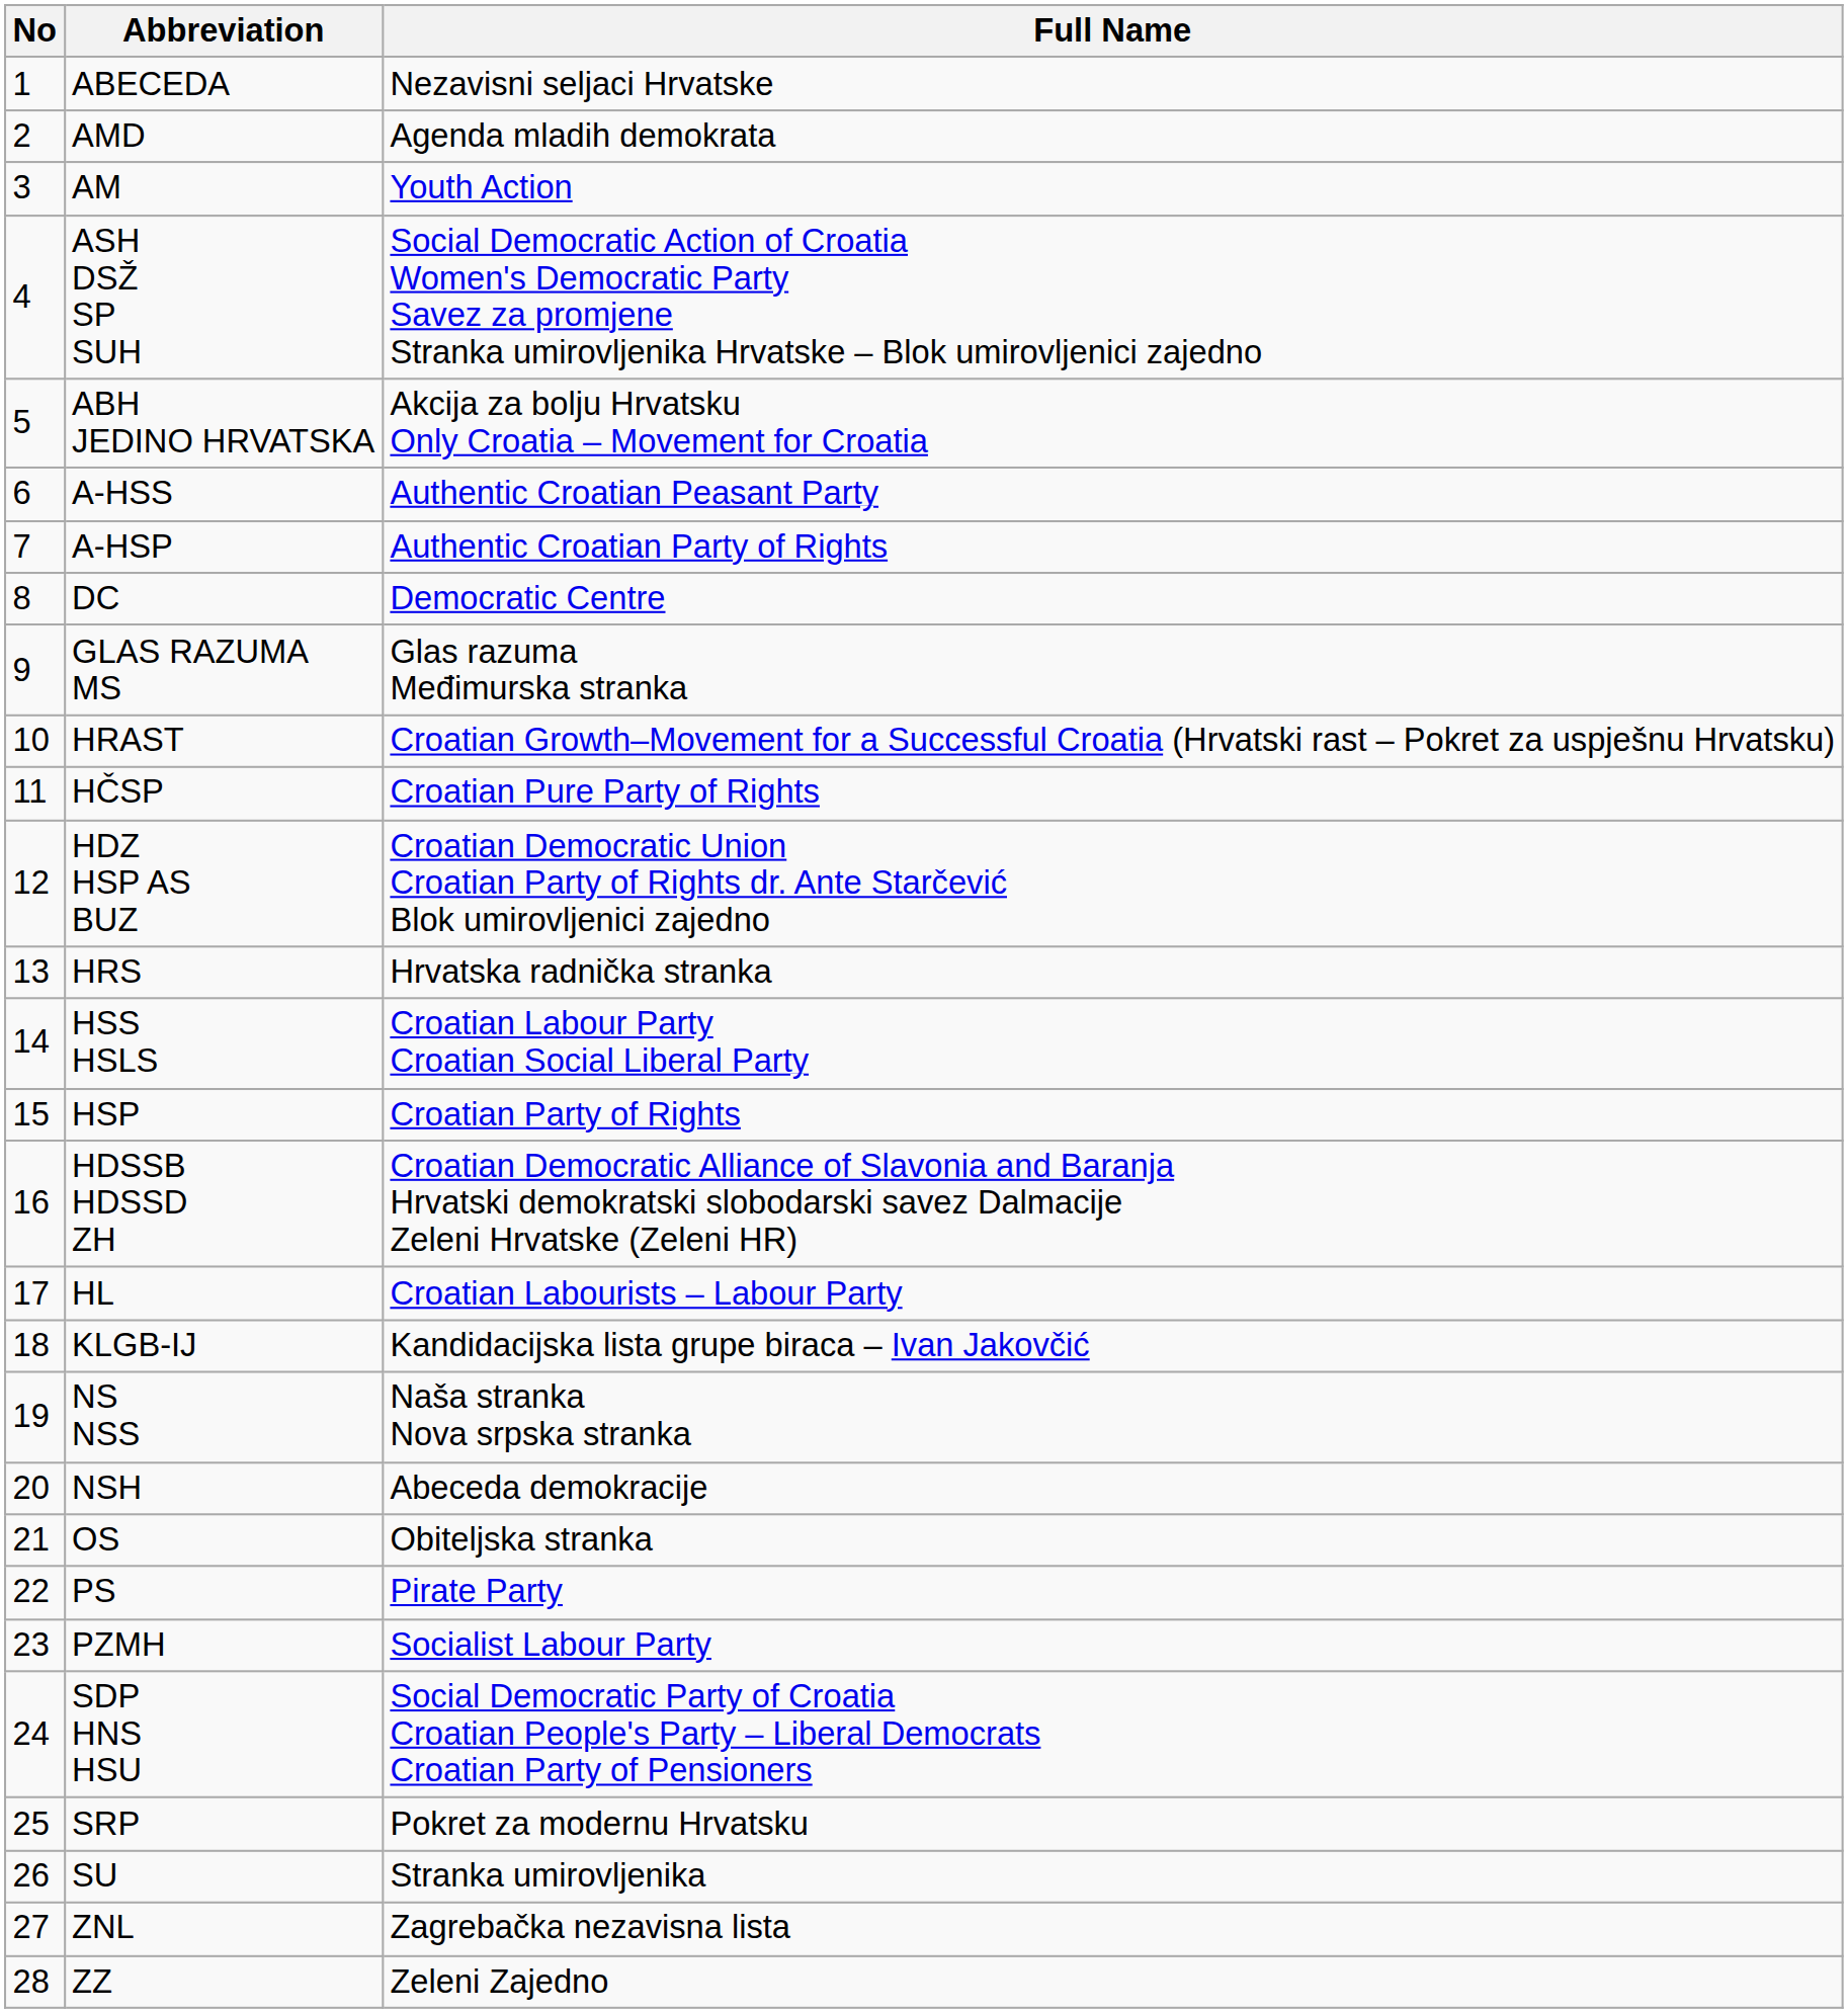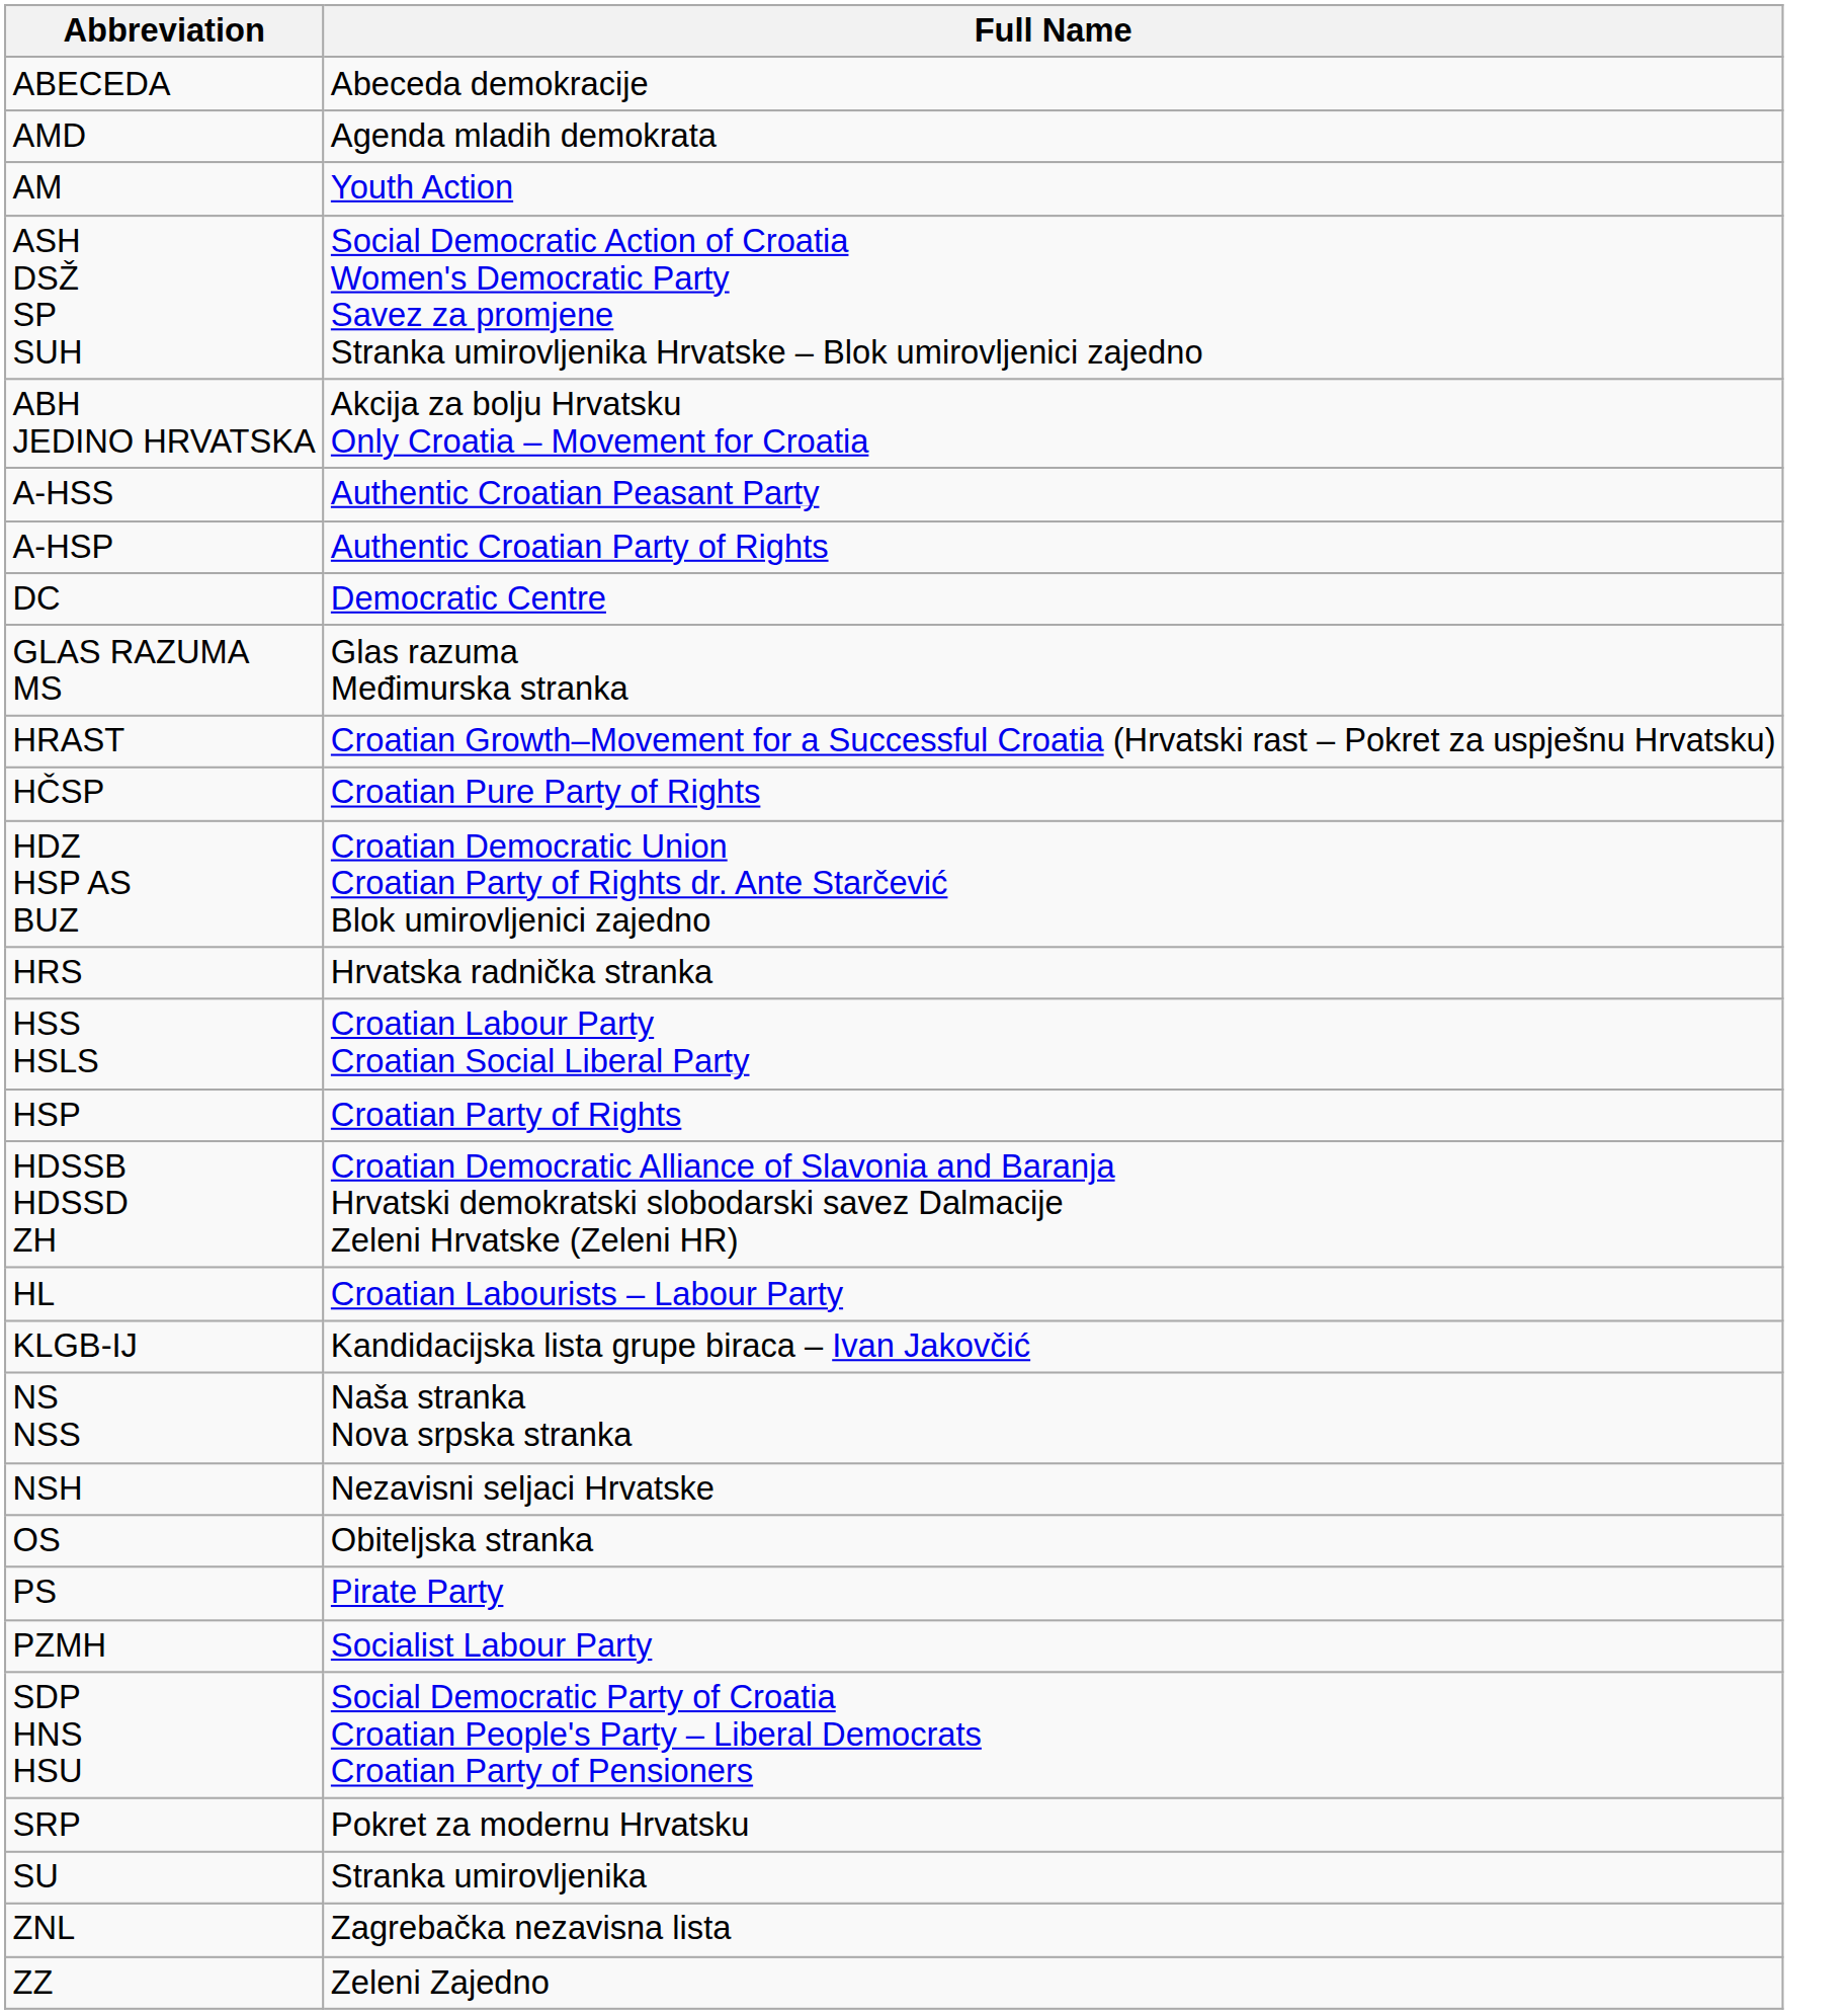- column: No | 1 | 2 | 3 | 4 | 5 | 6 | 7 | 8 | 9 | 10 | 11 | 12 | 13 | 14 | 15 | 16 | 17 | 18 | 19 | 20 | 21 | 22 | 23 | 24 | 25 | 26 | 27 | 28
ABECEDA | Full Name: Nezavisni seljaci Hrvatske -> Abeceda demokracije
NSH | Full Name: Abeceda demokracije -> Nezavisni seljaci Hrvatske
